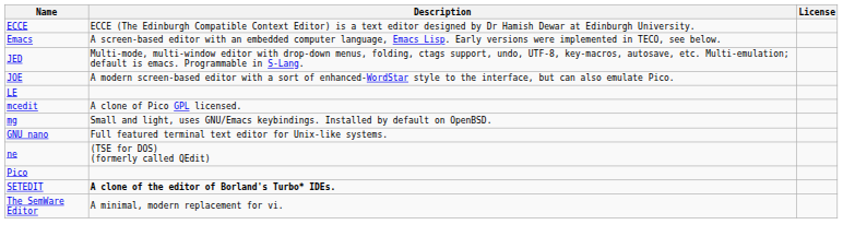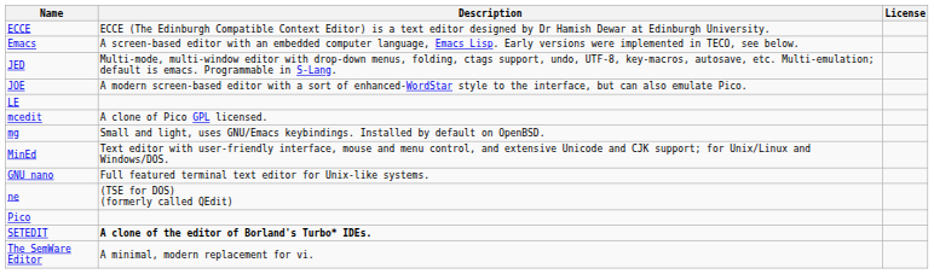+ row: MinEd | Text editor with user-friendly interface, mouse and menu control, and extensive Unicode and CJK support; for Unix/Linux and Windows/DOS.
